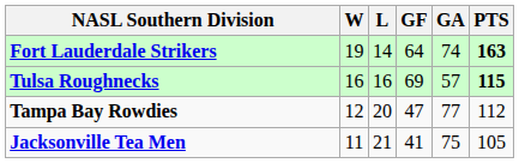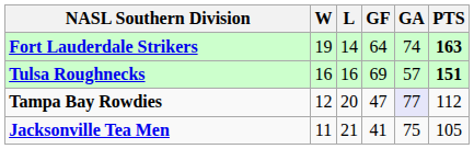Tulsa Roughnecks | PTS: 115 -> 151
Tampa Bay Rowdies | GA: no background -> lavender background
